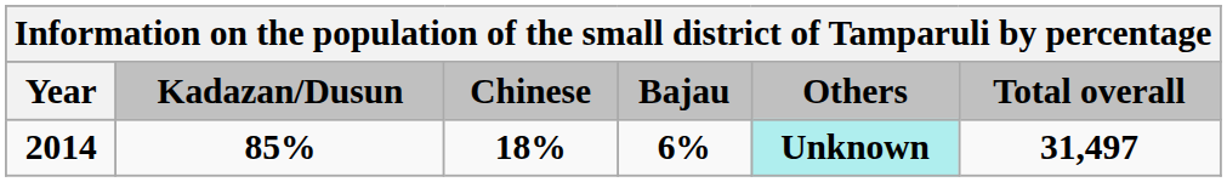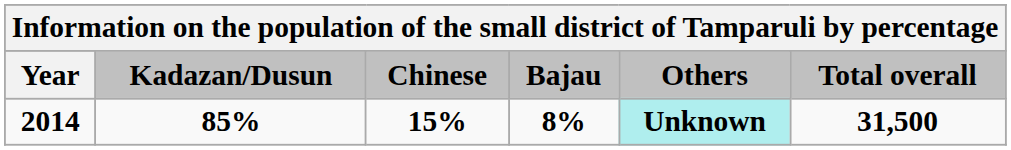2014 | Chinese: 18% -> 15%
2014 | Bajau: 6% -> 8%
2014 | Total overall: 31,497 -> 31,500
